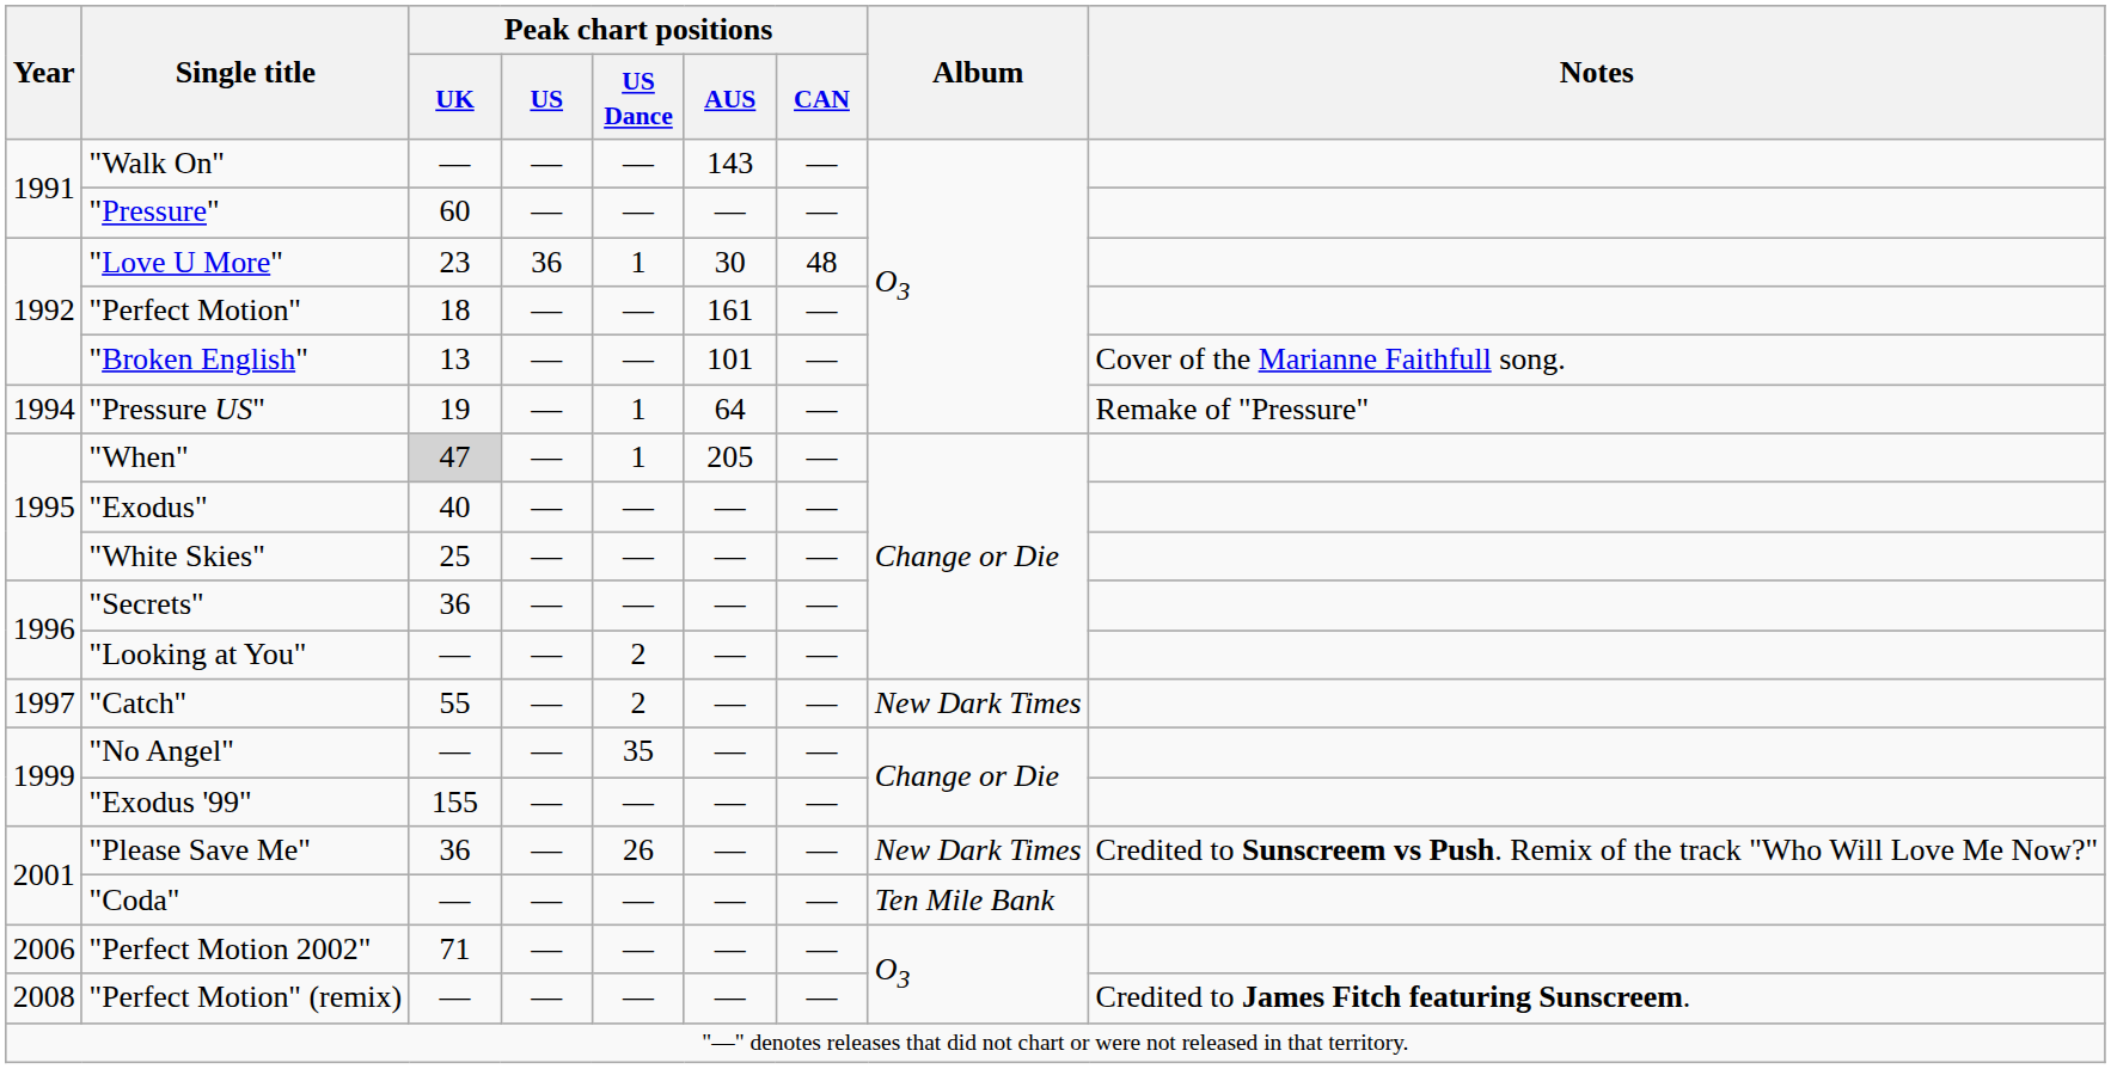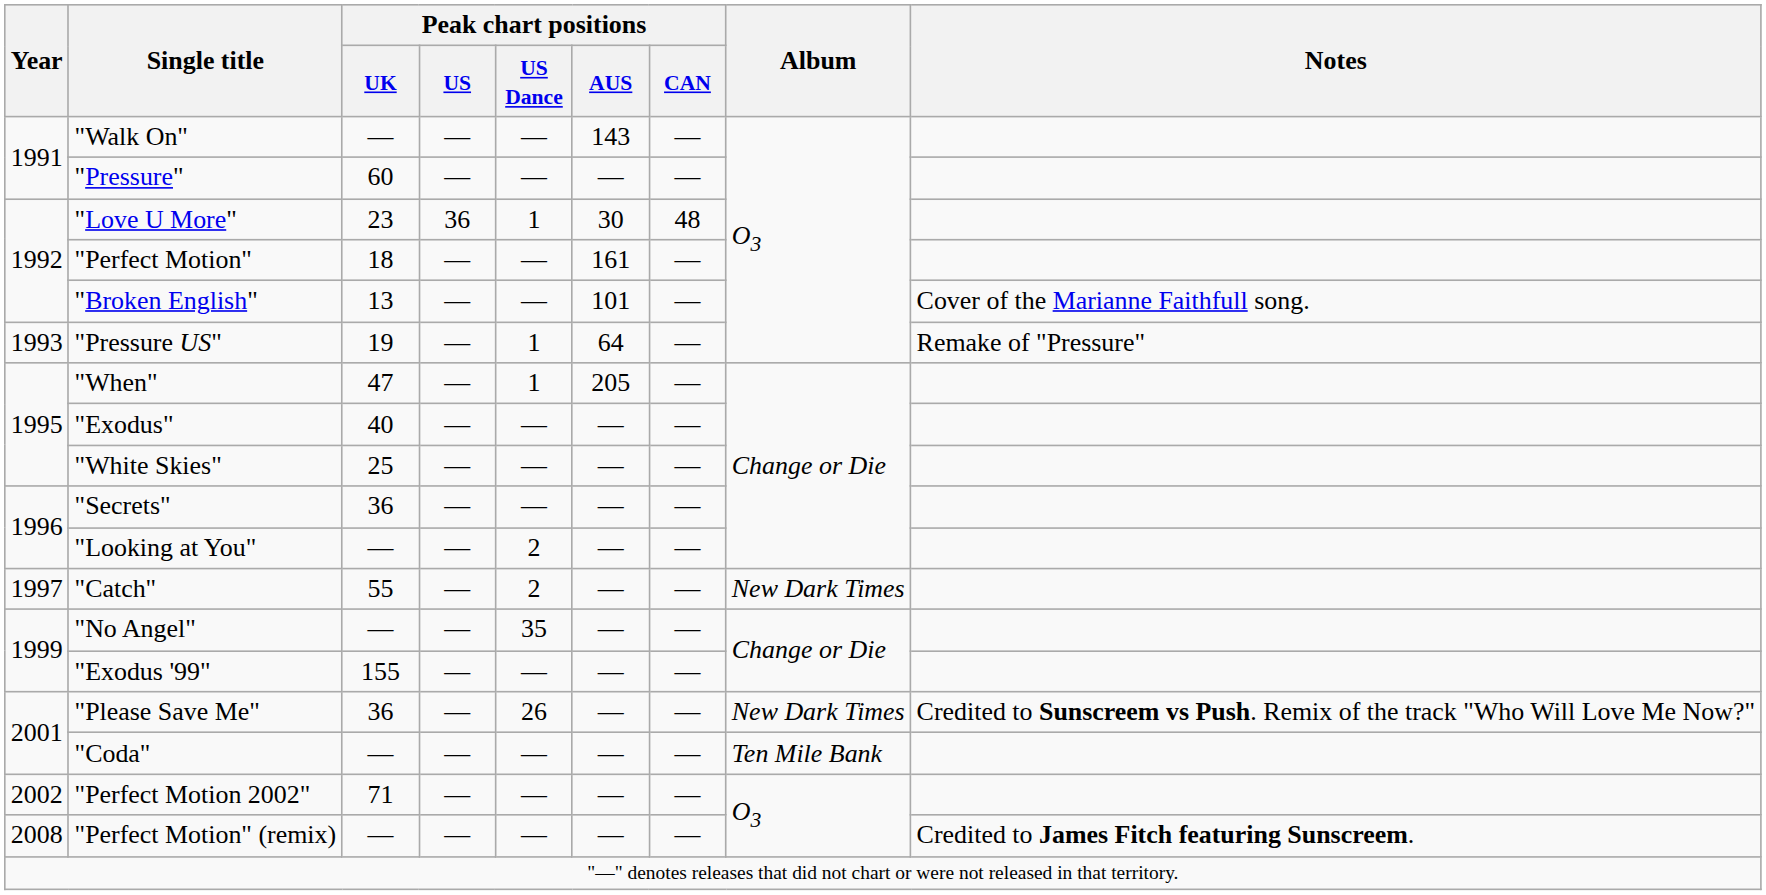"Pressure US" | Year: 1994 -> 1993
"When" | Peak chart positions / UK: lightgrey background -> no background
"Perfect Motion 2002" | Year: 2006 -> 2002
